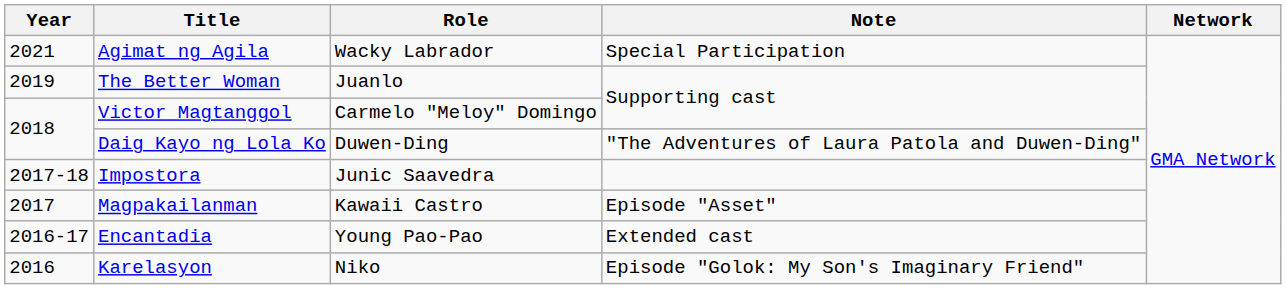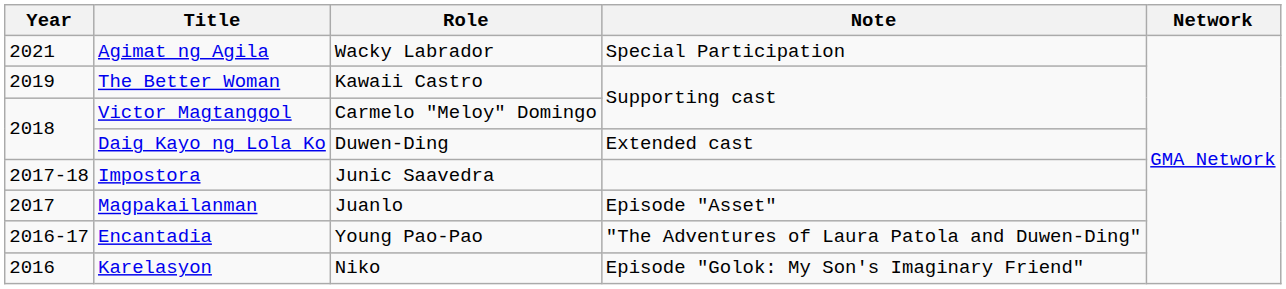The Better Woman | Role: Juanlo -> Kawaii Castro
Daig Kayo ng Lola Ko | Note: "The Adventures of Laura Patola and Duwen-Ding" -> Extended cast
Magpakailanman | Role: Kawaii Castro -> Juanlo
Encantadia | Note: Extended cast -> "The Adventures of Laura Patola and Duwen-Ding"
